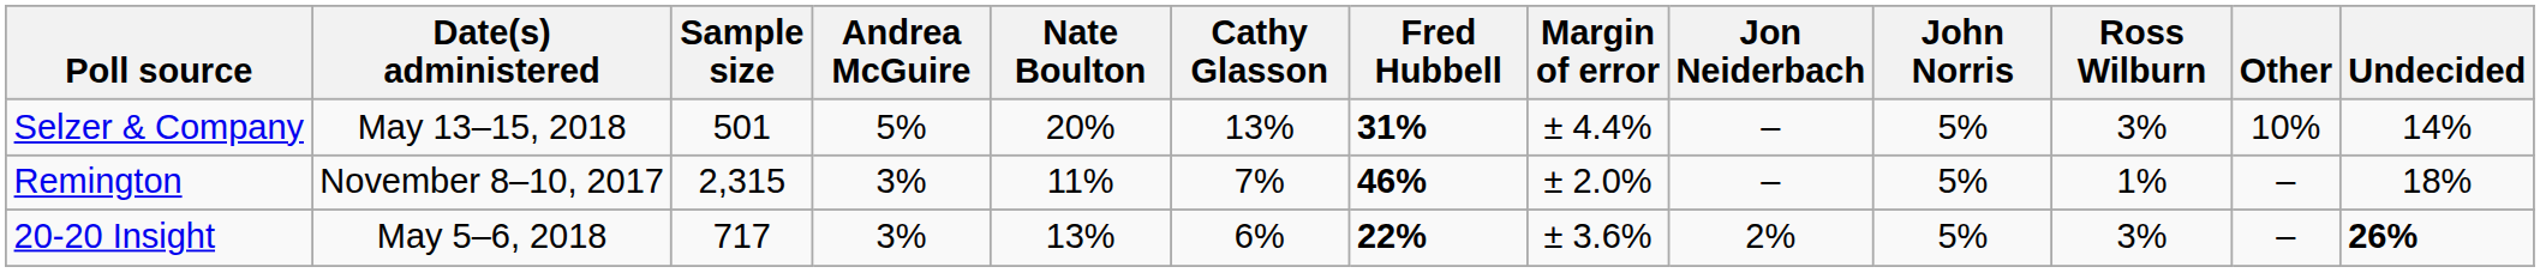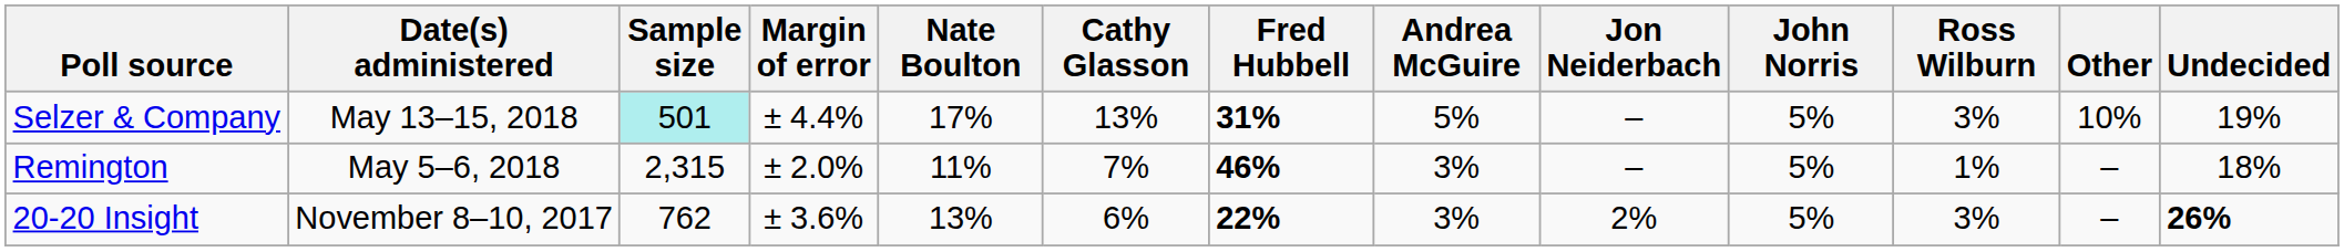columns swapped: Margin of error <-> Andrea McGuire
Selzer & Company | Sample size: no background -> paleturquoise background
Selzer & Company | Nate Boulton: 20% -> 17%
Selzer & Company | Undecided: 14% -> 19%
Remington | Date(s) administered: November 8–10, 2017 -> May 5–6, 2018
20-20 Insight | Date(s) administered: May 5–6, 2018 -> November 8–10, 2017
20-20 Insight | Sample size: 717 -> 762
